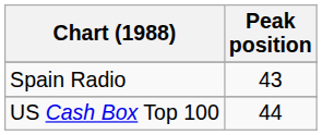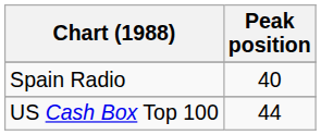Spain Radio | Peak position: 43 -> 40
